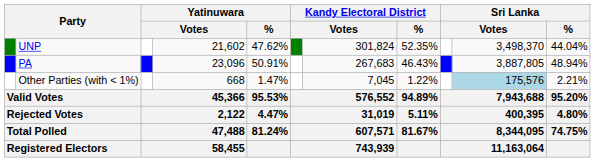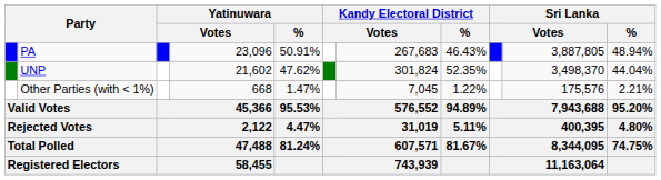rows swapped: PA <-> UNP
Other Parties (with < 1%) | column 10: lightblue background -> no background
